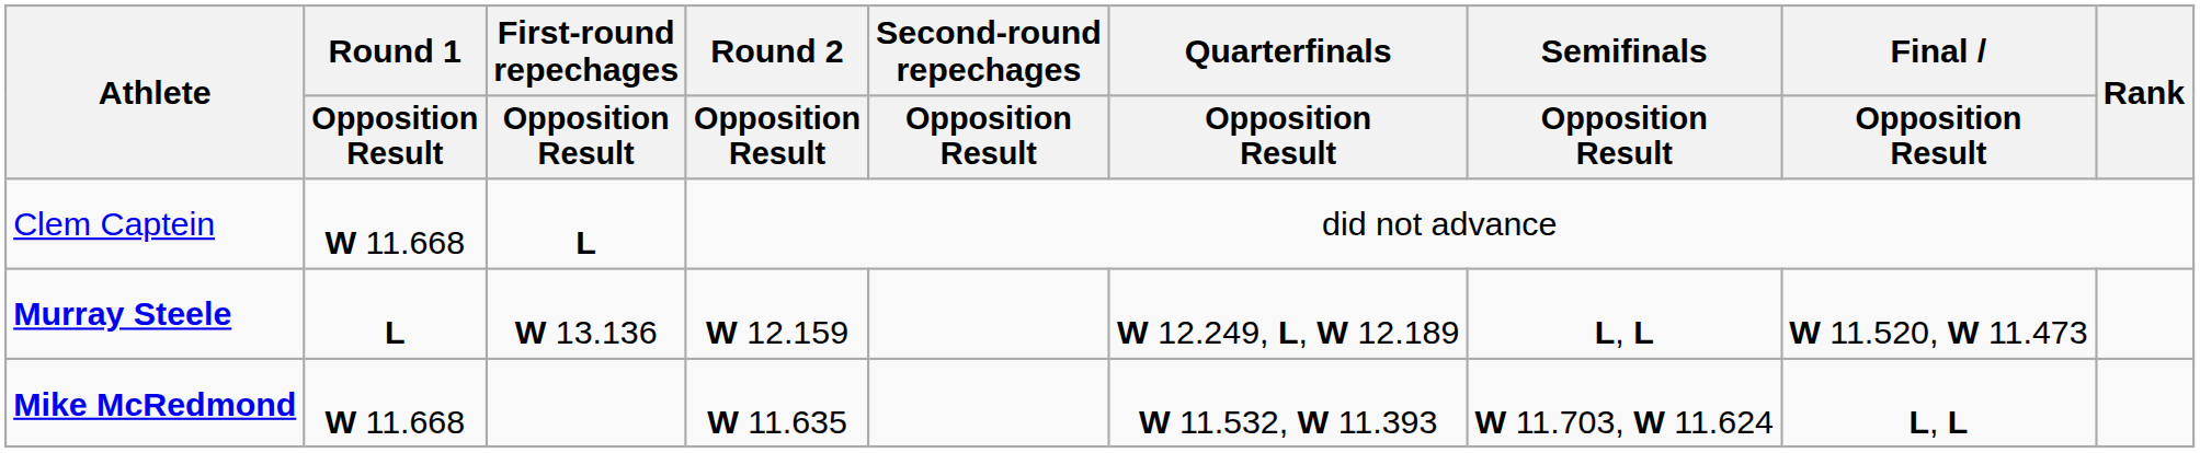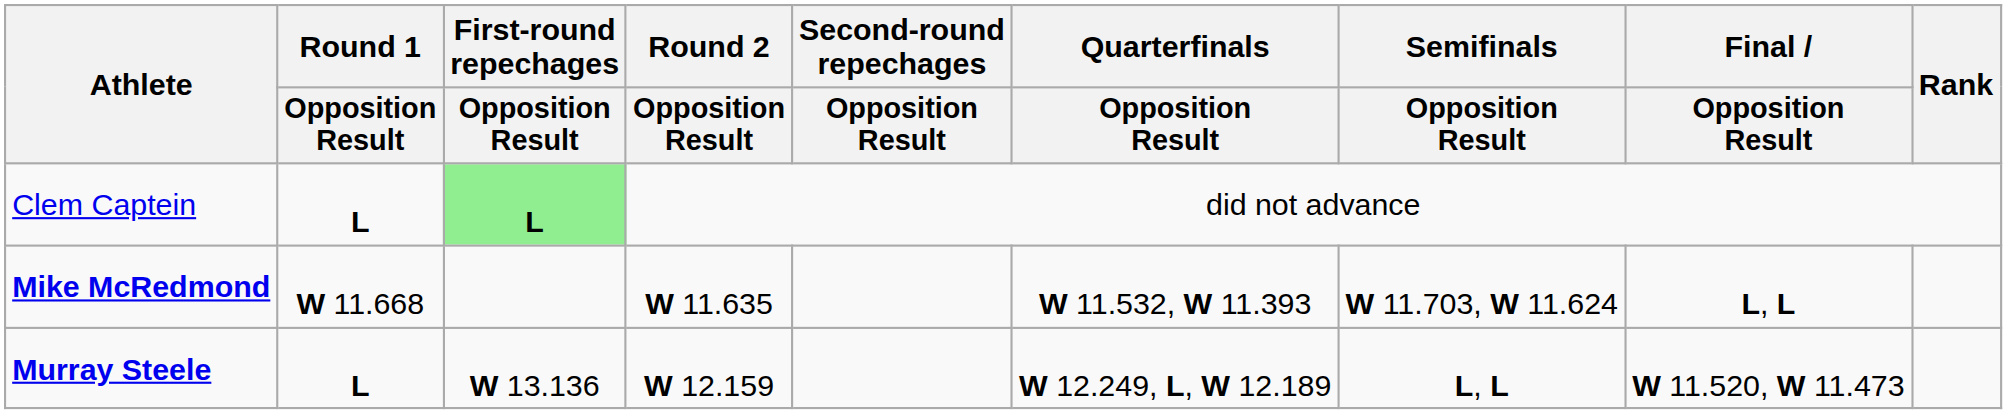Clem Captein | Round 1 / Opposition Result: W 11.668 -> L
Clem Captein | First-round repechages / Opposition Result: no background -> lightgreen background
rows swapped: Mike McRedmond <-> Murray Steele
